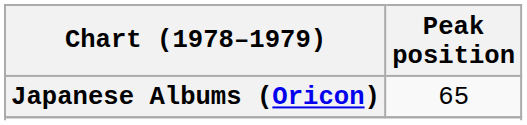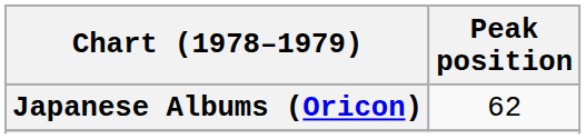Japanese Albums (Oricon) | Peak position: 65 -> 62
